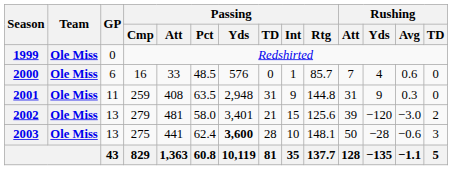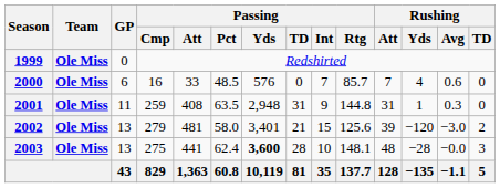2000 | Passing / Int: 1 -> 7
2001 | Rushing / Yds: 9 -> 1
2003 | Rushing / Att: 50 -> 48
2003 | Rushing / Avg: −0.6 -> −0.0
